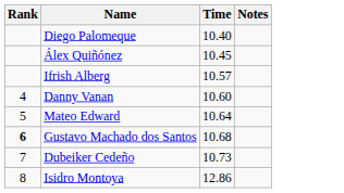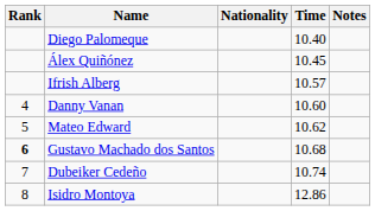+ column: Nationality
Mateo Edward | Time: 10.64 -> 10.62
Dubeiker Cedeño | Time: 10.73 -> 10.74
